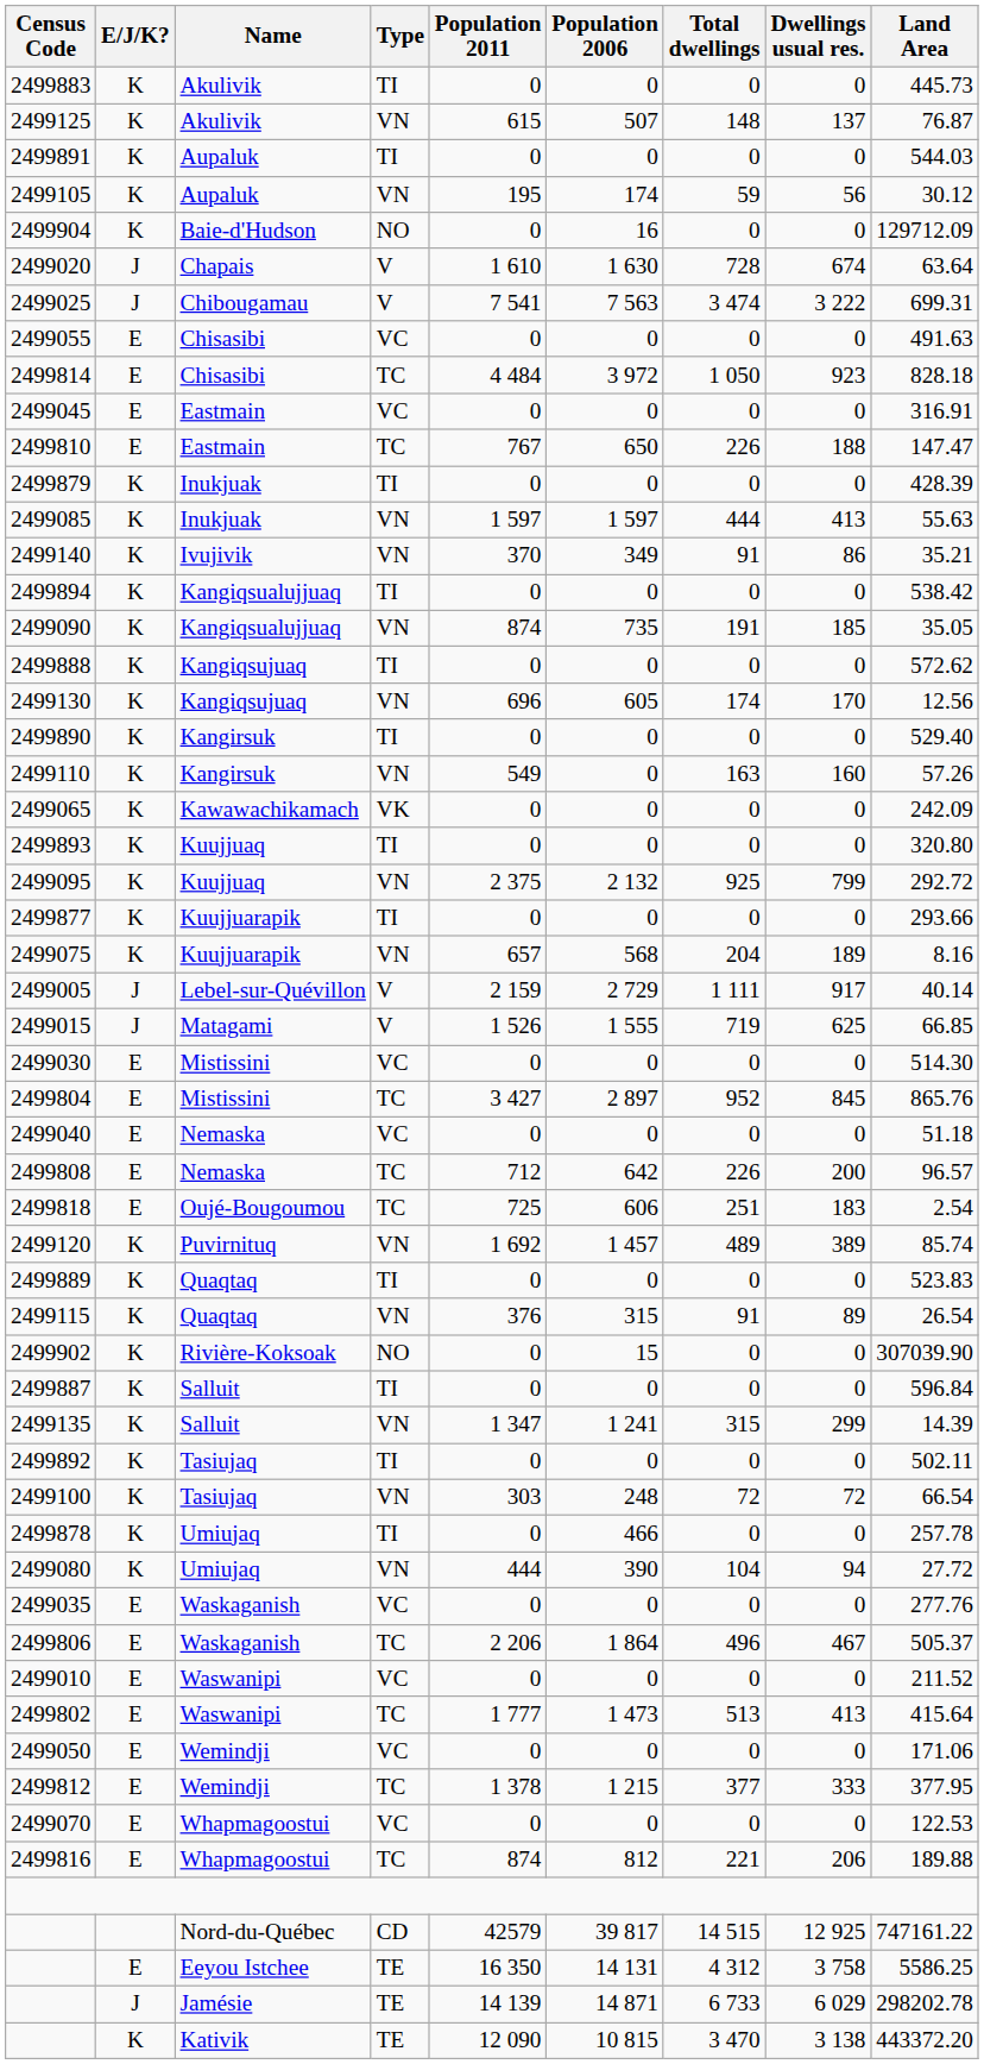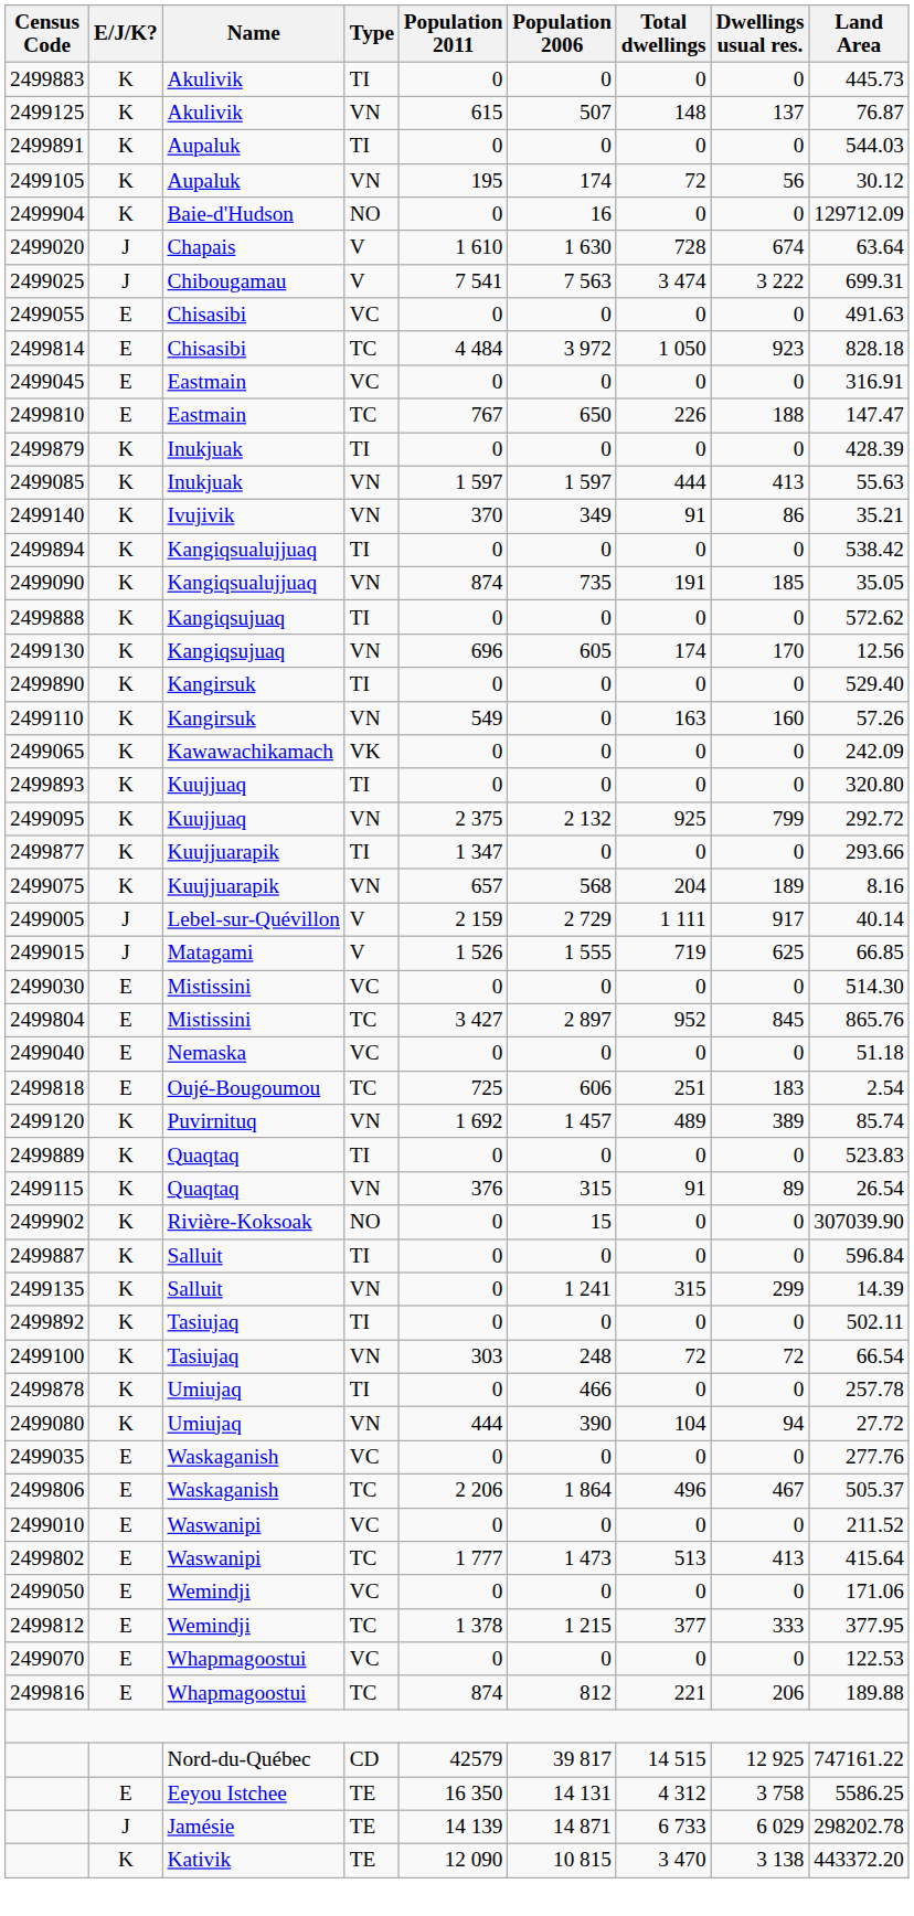2499105 | Total dwellings: 59 -> 72
2499877 | Population 2011: 0 -> 1 347
- row: 2499808 | E | Nemaska | TC | 712 | 642 | 226 | 200 | 96.57
2499135 | Population 2011: 1 347 -> 0
